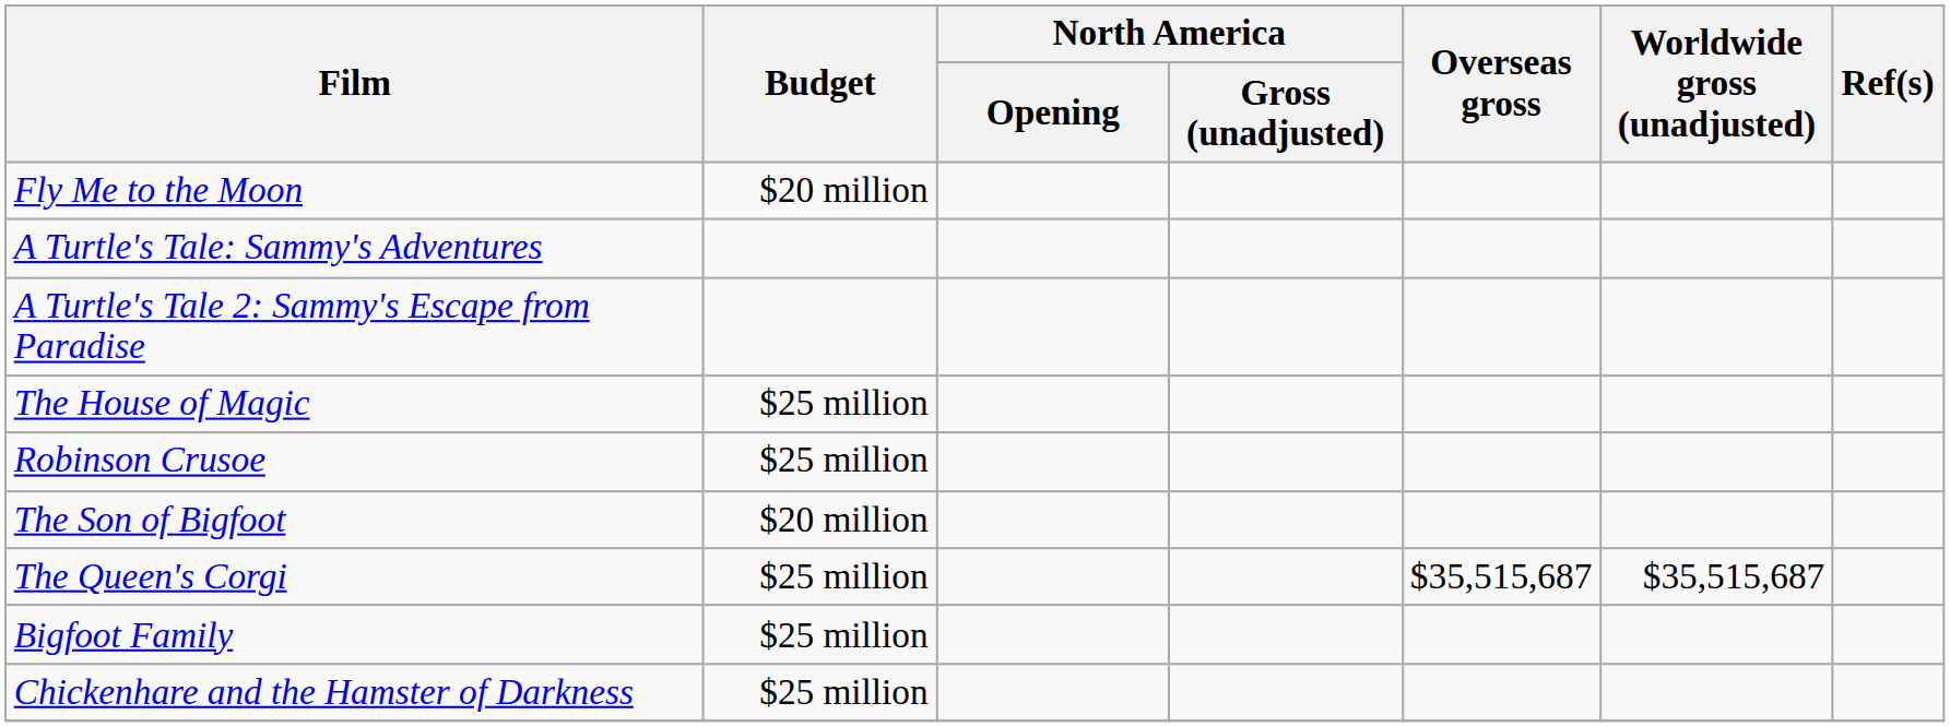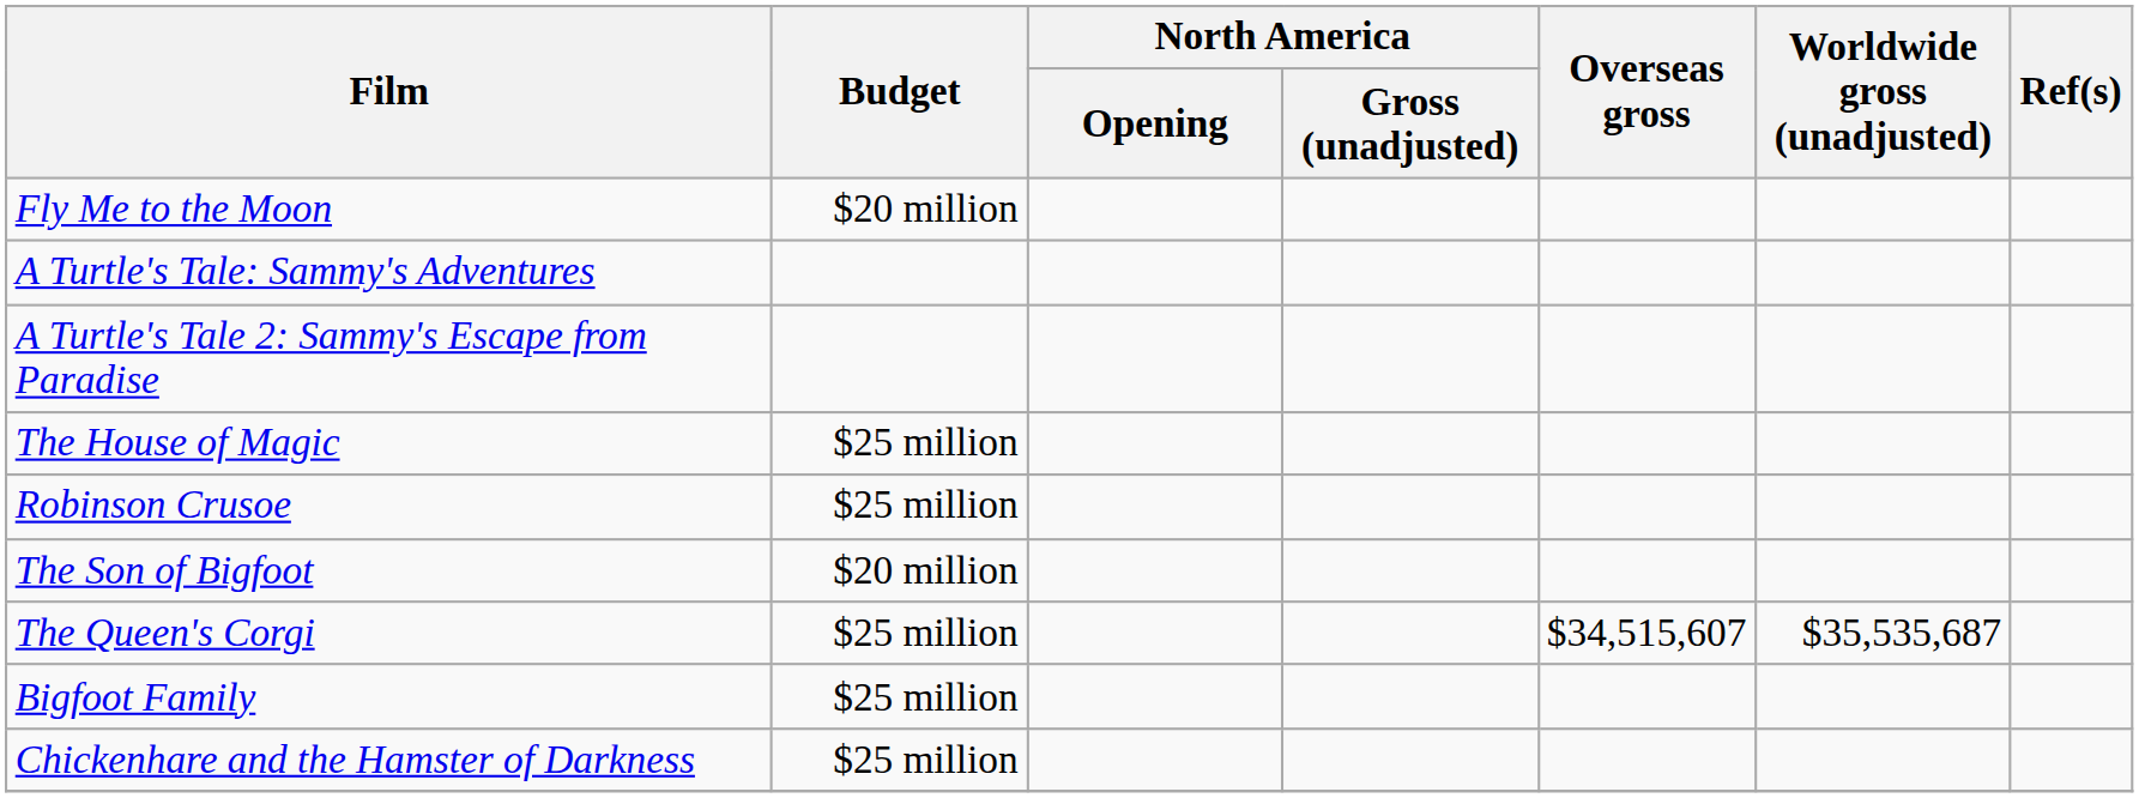The Queen's Corgi | Overseas gross: $35,515,687 -> $34,515,607
The Queen's Corgi | Worldwide gross (unadjusted): $35,515,687 -> $35,535,687
